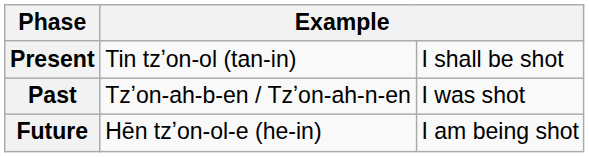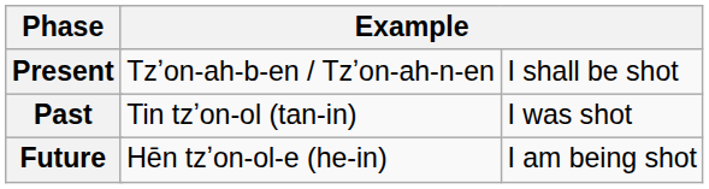Present | column 3: Tin tzʼon-ol (tan-in) -> Tzʼon-ah-b-en / Tzʼon-ah-n-en
Past | column 3: Tzʼon-ah-b-en / Tzʼon-ah-n-en -> Tin tzʼon-ol (tan-in)
